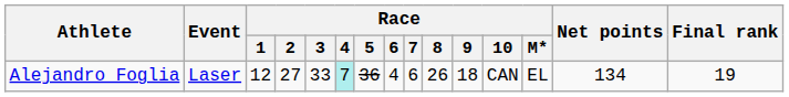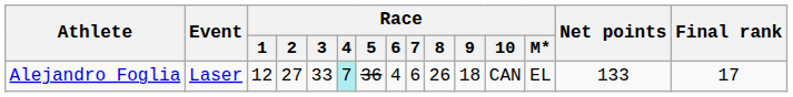Alejandro Foglia | Net points: 134 -> 133
Alejandro Foglia | Final rank: 19 -> 17
